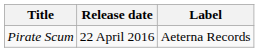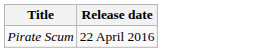- column: Label | Aeterna Records
